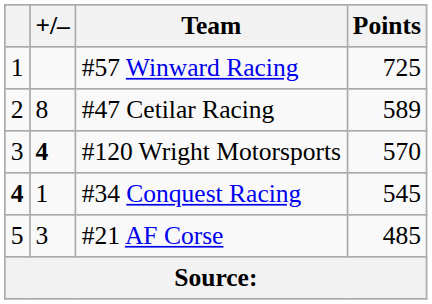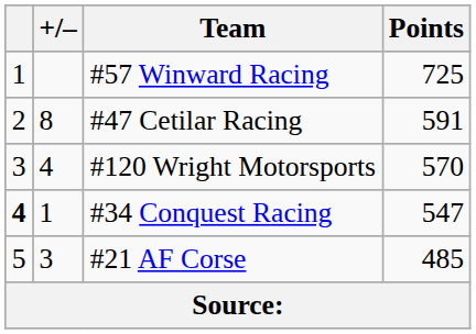#47 Cetilar Racing | Points: 589 -> 591
#120 Wright Motorsports | +/–: bold -> normal
#34 Conquest Racing | Points: 545 -> 547
